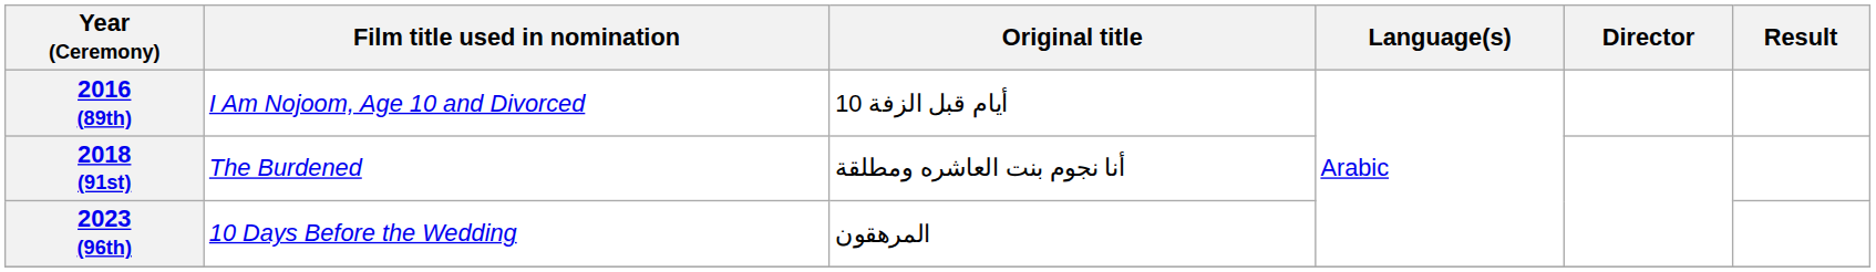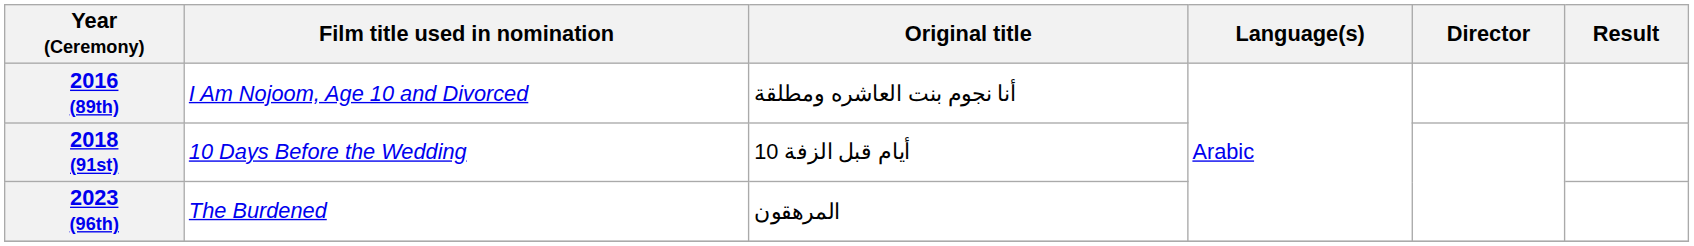2016 (89th) | Original title: 10 أيام قبل الزفة -> أنا نجوم بنت العاشره ومطلقة
2018 (91st) | Film title used in nomination: The Burdened -> 10 Days Before the Wedding
2018 (91st) | Original title: أنا نجوم بنت العاشره ومطلقة -> 10 أيام قبل الزفة
2023 (96th) | Film title used in nomination: 10 Days Before the Wedding -> The Burdened
